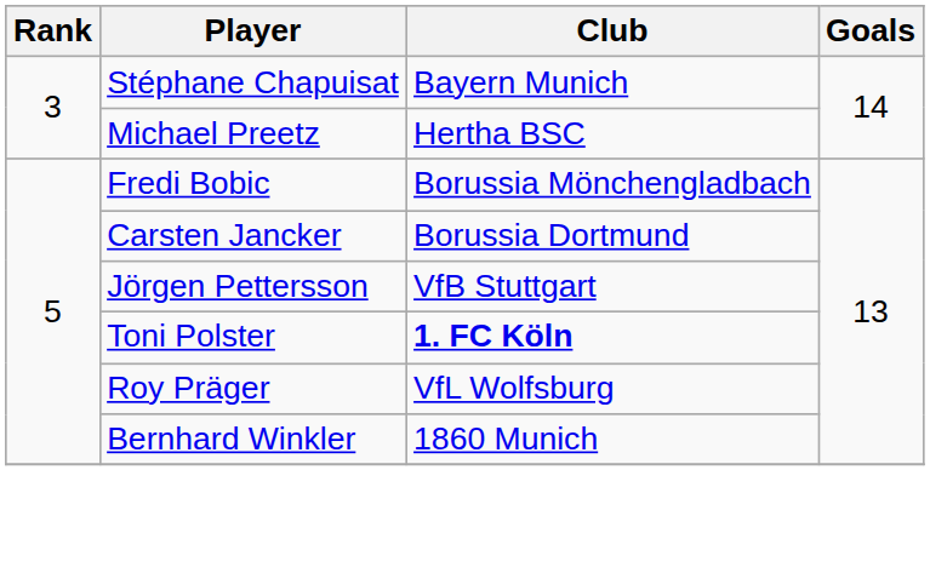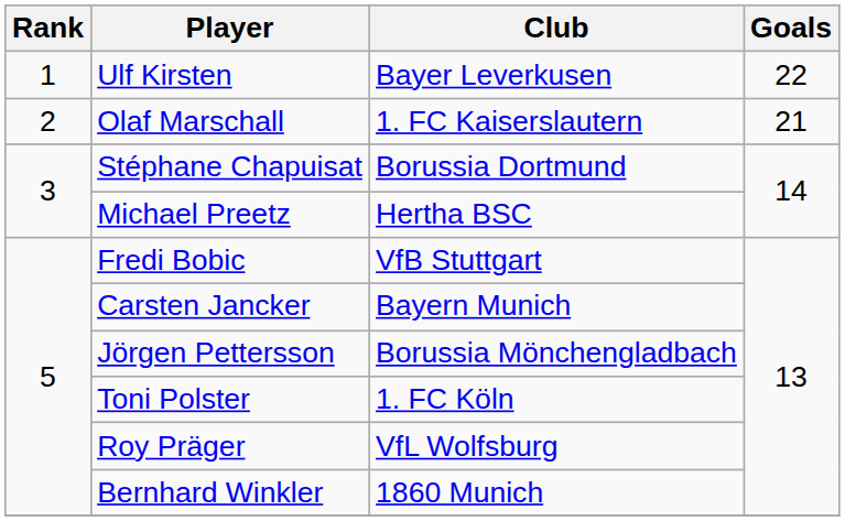+ row: 1 | Ulf Kirsten | Bayer Leverkusen | 22
+ row: 2 | Olaf Marschall | 1. FC Kaiserslautern | 21
Stéphane Chapuisat | Club: Bayern Munich -> Borussia Dortmund
Fredi Bobic | Club: Borussia Mönchengladbach -> VfB Stuttgart
Carsten Jancker | Club: Borussia Dortmund -> Bayern Munich
Jörgen Pettersson | Club: VfB Stuttgart -> Borussia Mönchengladbach
Toni Polster | Club: bold -> normal
